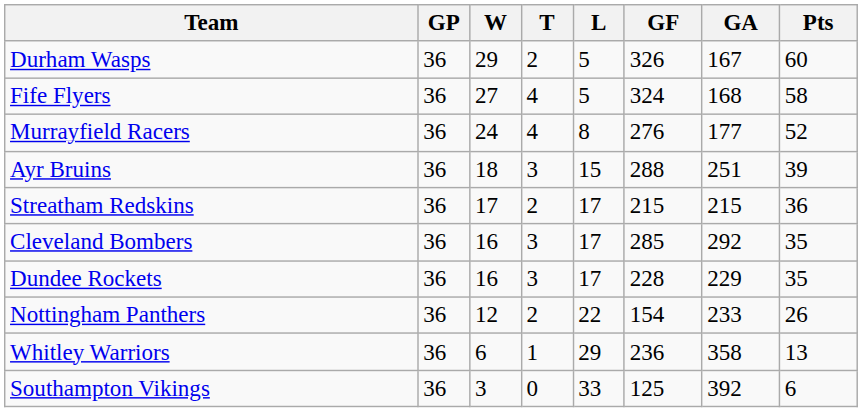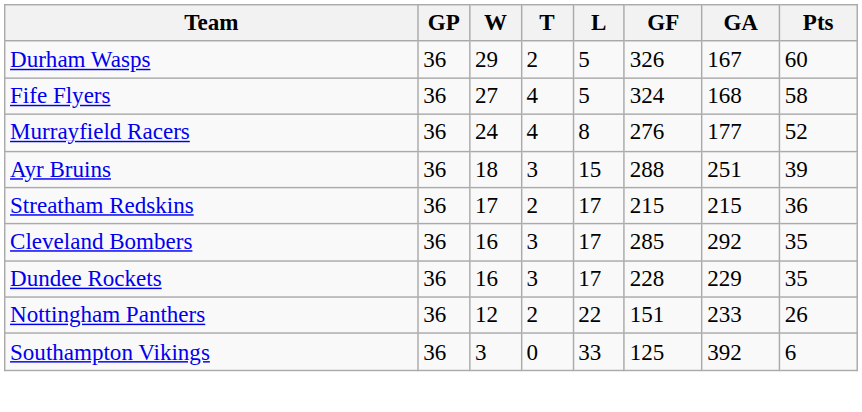Nottingham Panthers | GF: 154 -> 151
- row: Whitley Warriors | 36 | 6 | 1 | 29 | 236 | 358 | 13
